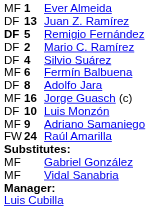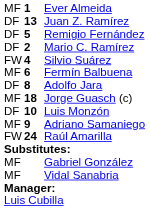Remigio Fernández | column 1: bold -> normal
Silvio Suárez | column 1: DF -> FW
Jorge Guasch (c) | column 2: 16 -> 18
